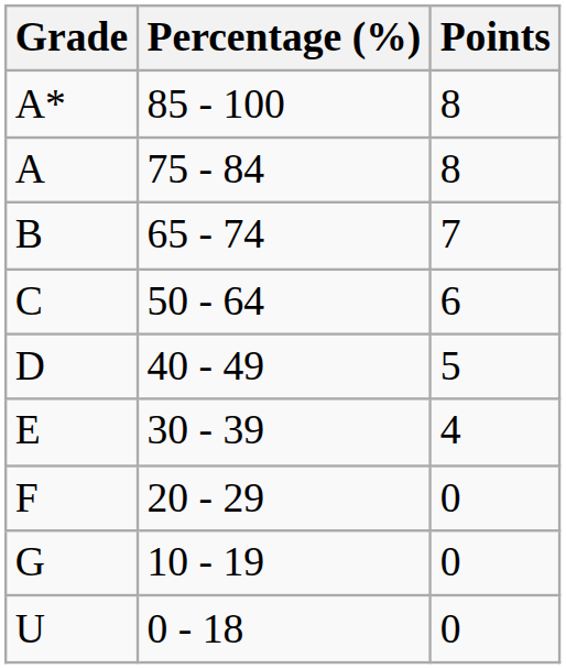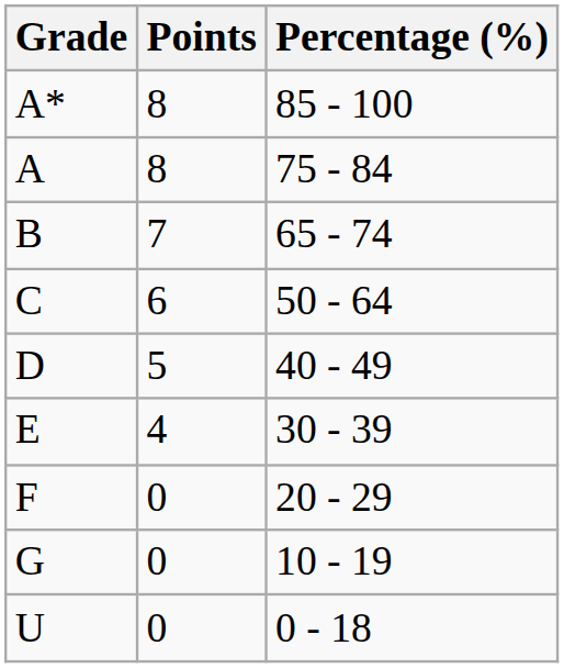columns swapped: Percentage (%) <-> Points
